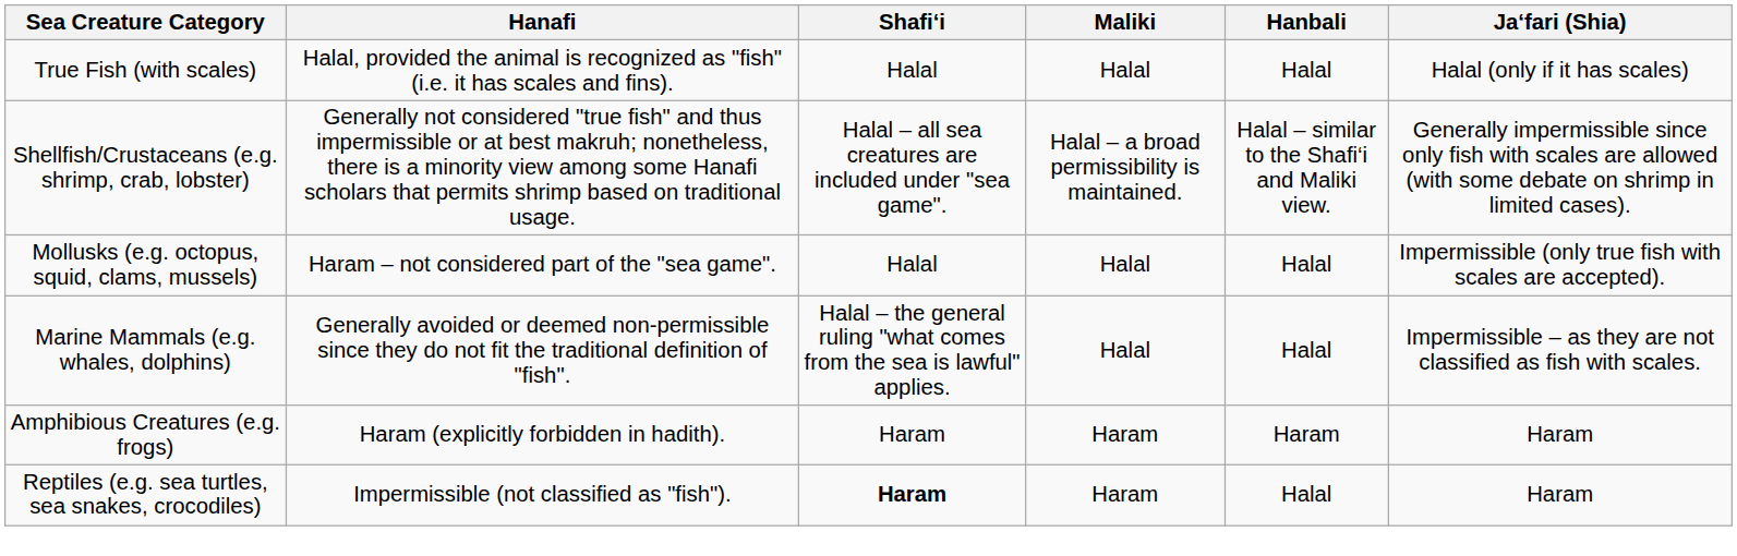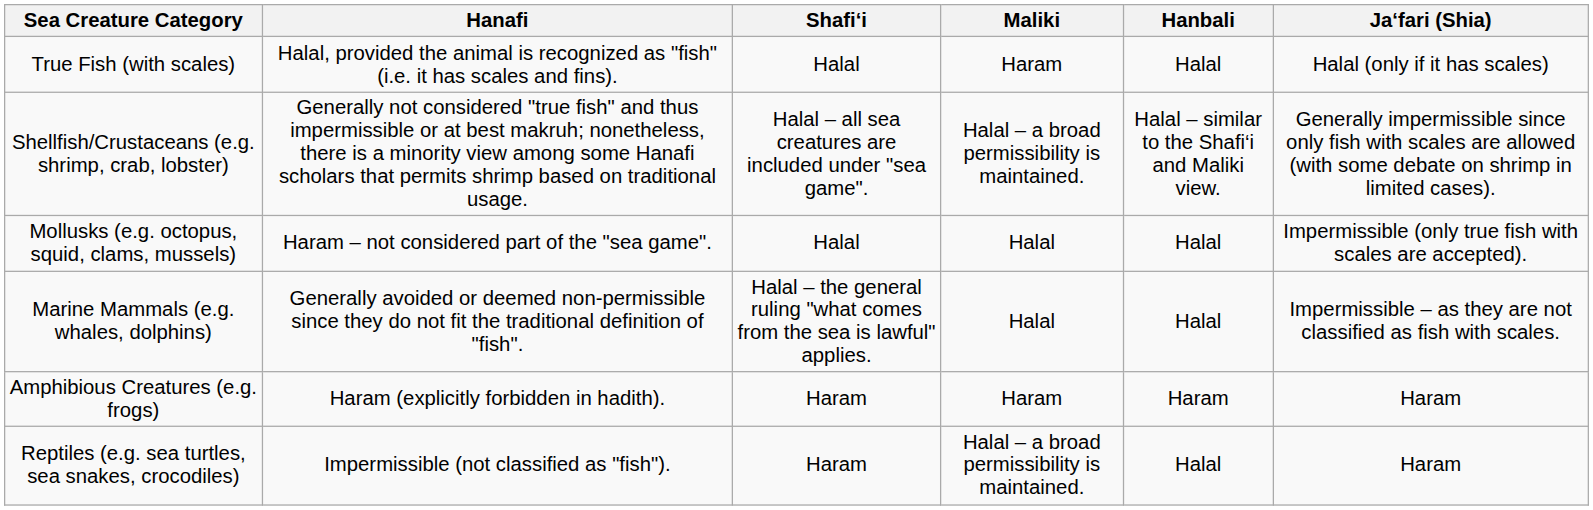True Fish (with scales) | Maliki: Halal -> Haram
Reptiles (e.g. sea turtles, sea snakes, crocodiles) | Shafi‘i: bold -> normal
Reptiles (e.g. sea turtles, sea snakes, crocodiles) | Maliki: Haram -> Halal – a broad permissibility is maintained.
